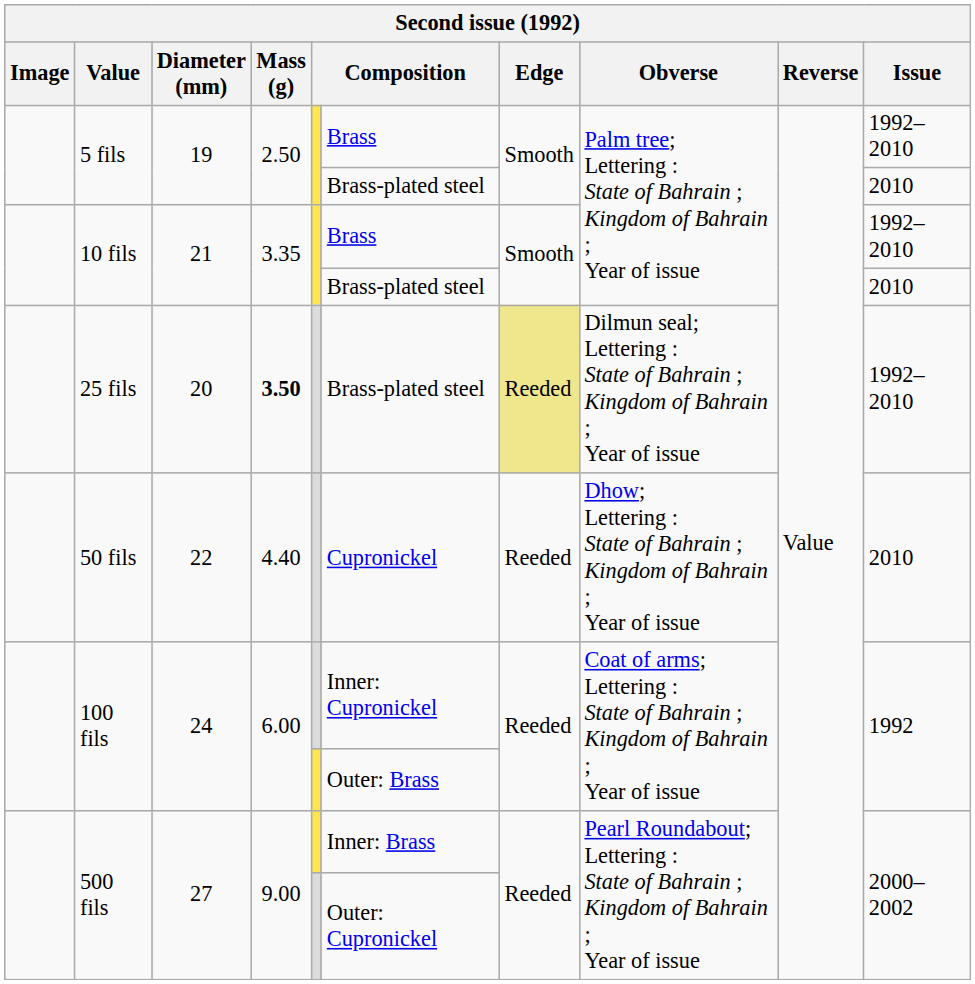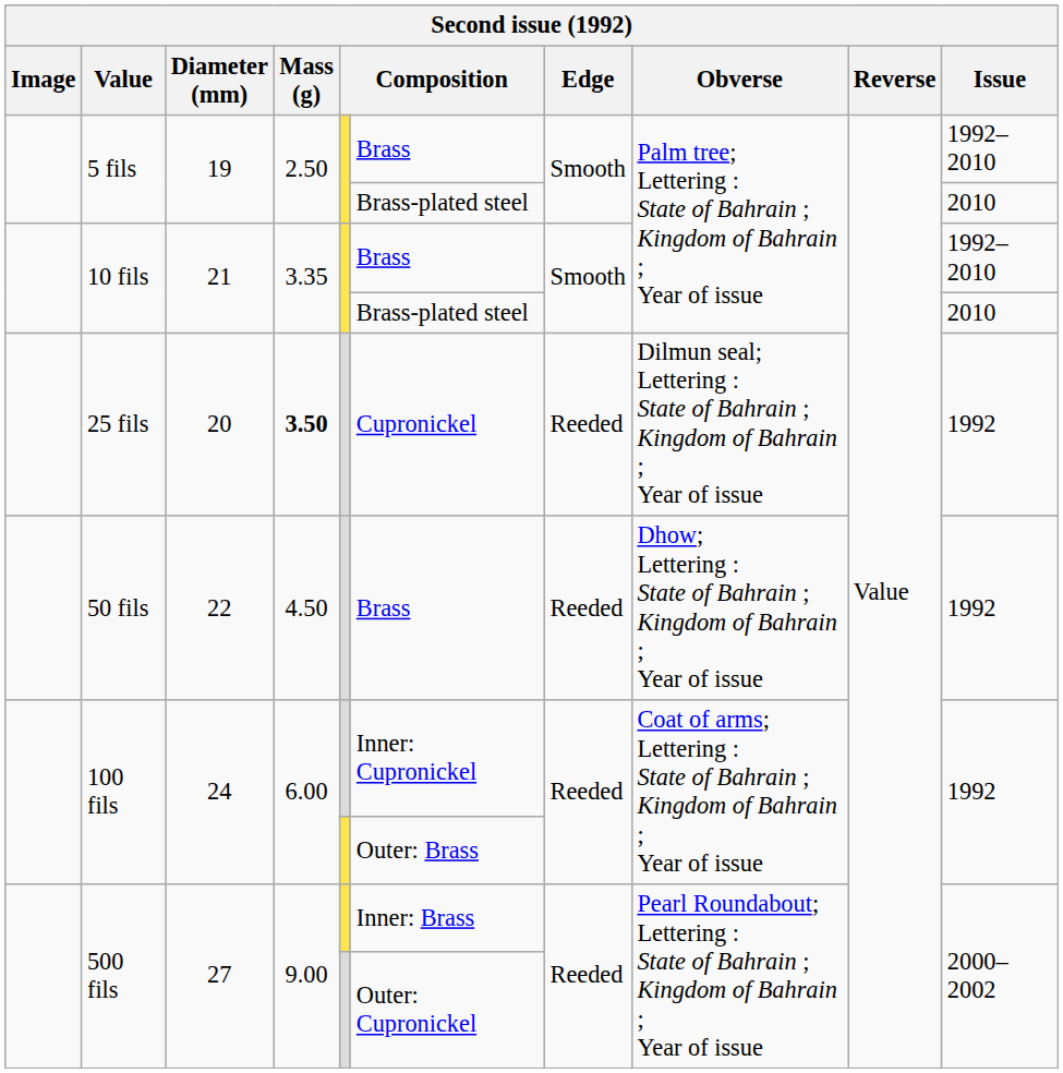25 fils | column 6: Brass-plated steel -> Cupronickel
25 fils | Edge: khaki background -> no background
25 fils | Issue: 1992–2010 -> 1992
50 fils | Mass (g): 4.40 -> 4.50
50 fils | column 6: Cupronickel -> Brass
50 fils | Issue: 2010 -> 1992
